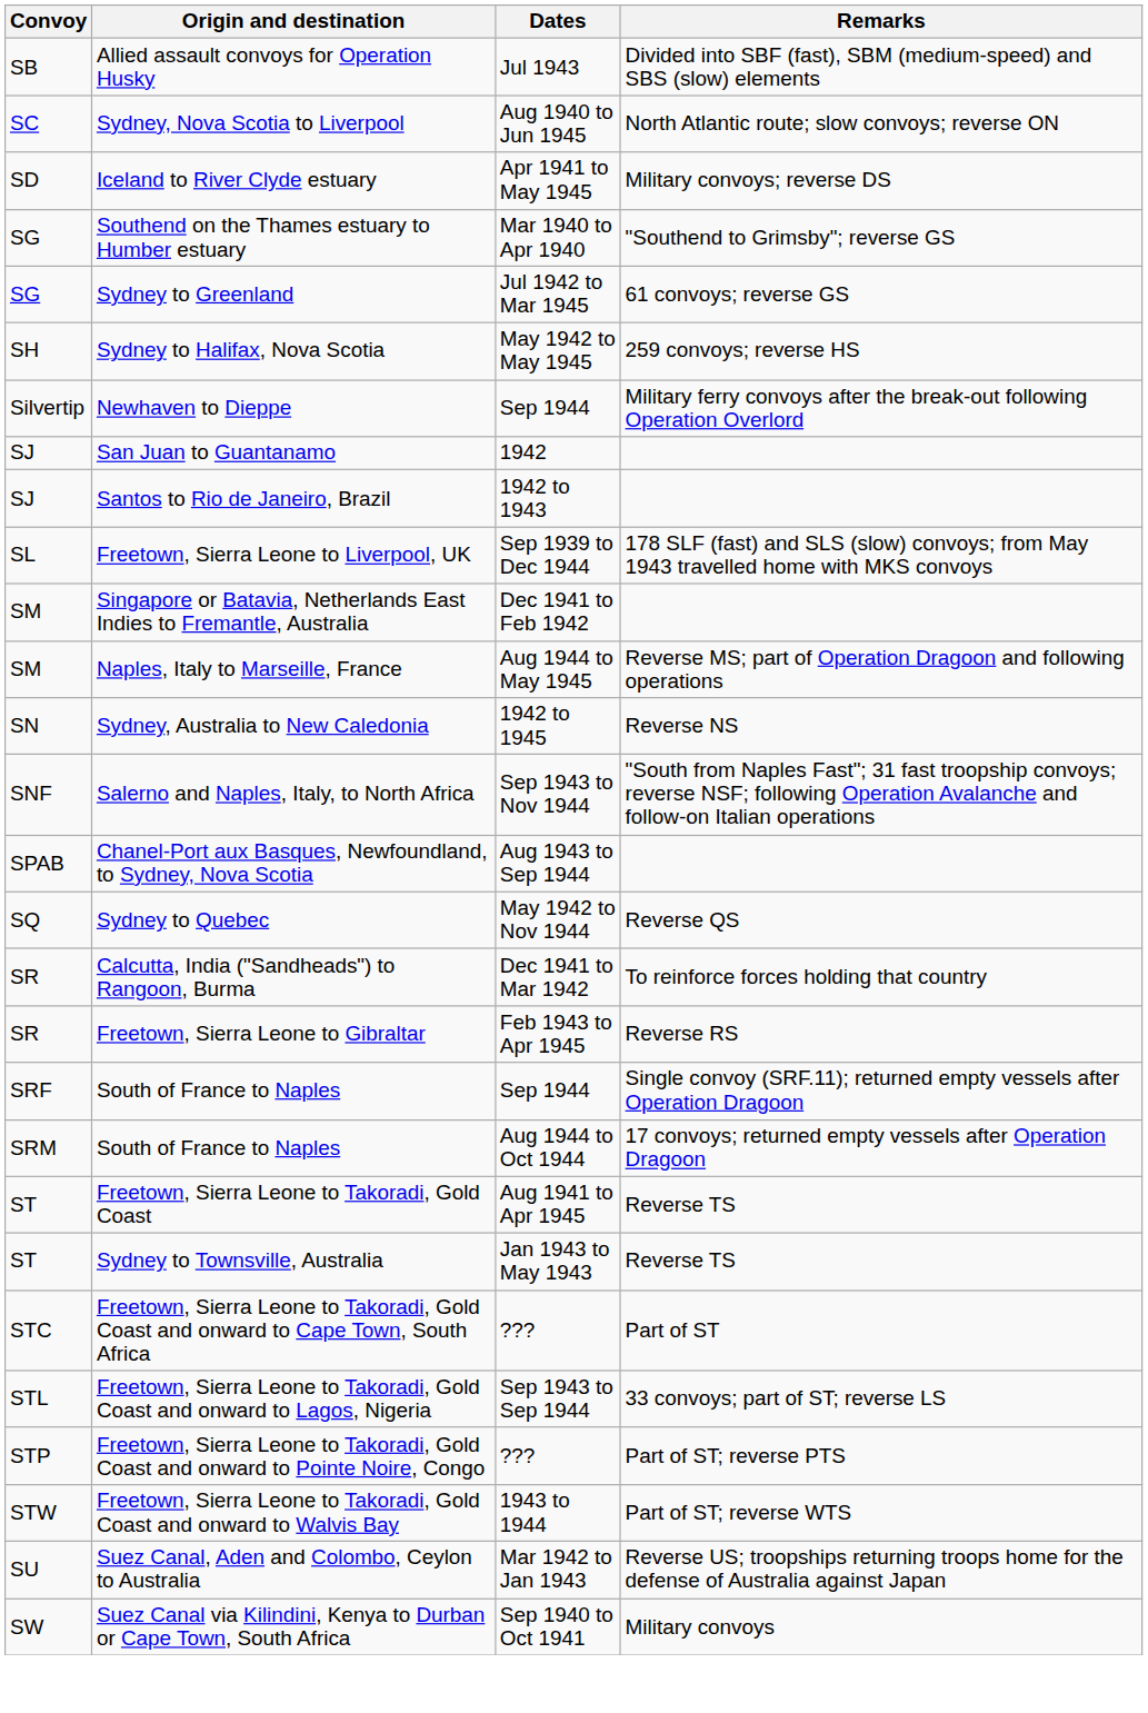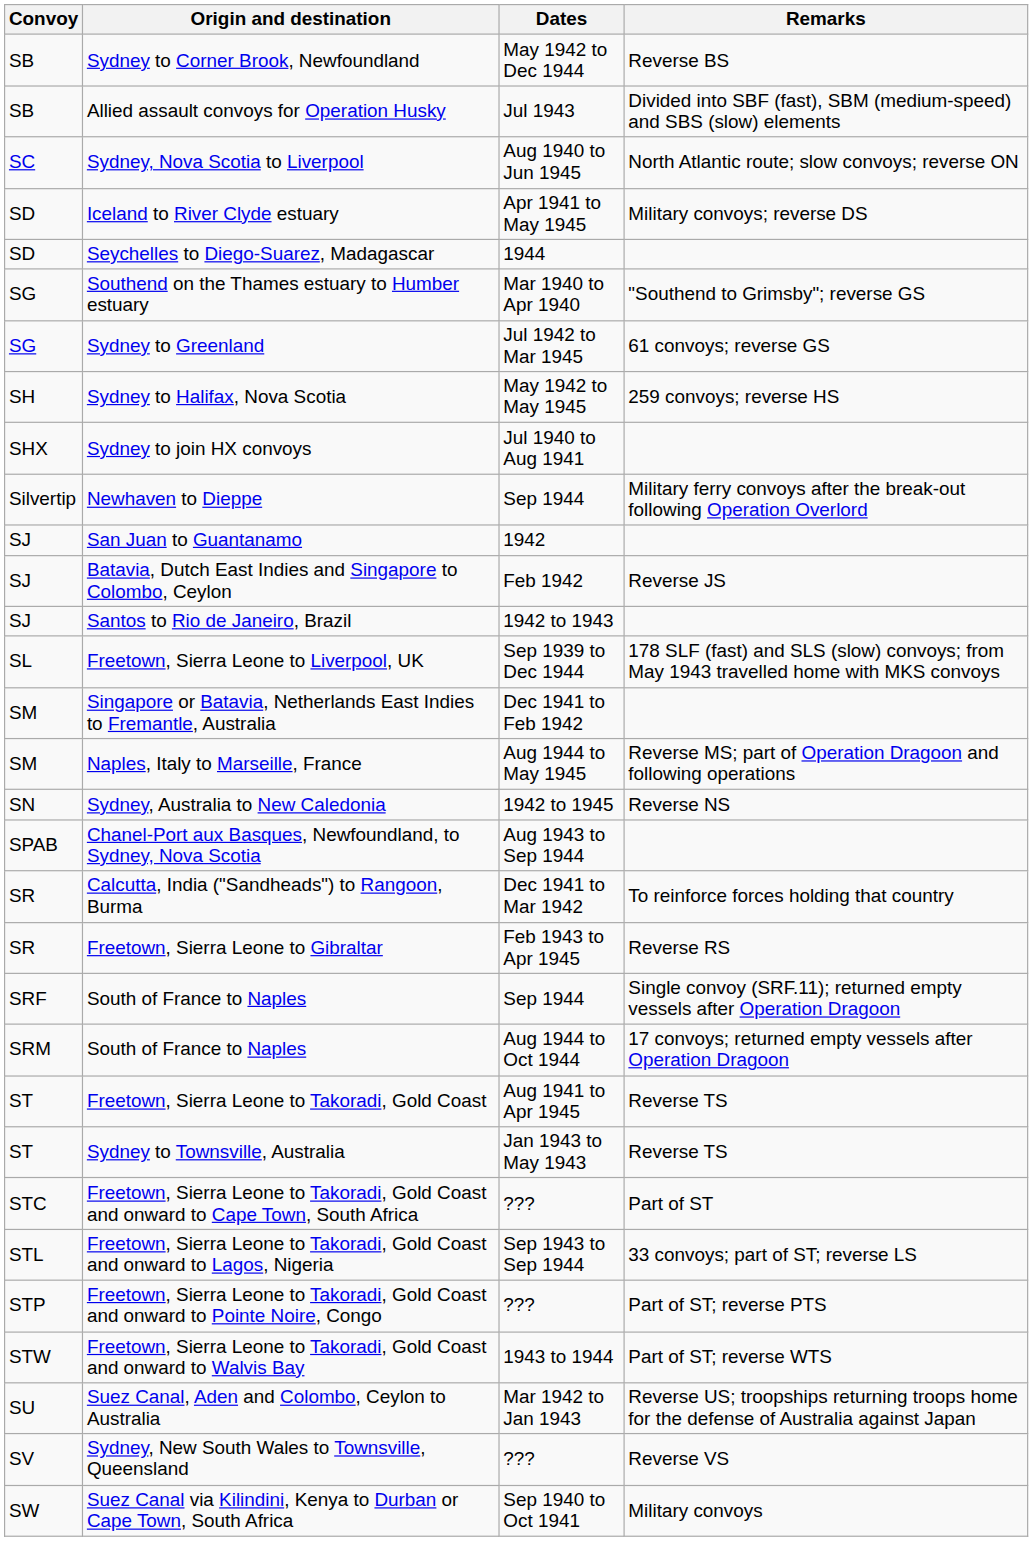+ row: SB | Sydney to Corner Brook, Newfoundland | May 1942 to Dec 1944 | Reverse BS
+ row: SD | Seychelles to Diego-Suarez, Madagascar | 1944
+ row: SHX | Sydney to join HX convoys | Jul 1940 to Aug 1941
+ row: SJ | Batavia, Dutch East Indies and Singapore to Colombo, Ceylon | Feb 1942 | Reverse JS
- row: SNF | Salerno and Naples, Italy, to North Africa | Sep 1943 to Nov 1944 | "South from Naples Fast"; 31 fast troopship convoys; reverse NSF; following Operation Avalanche and follow-on Italian operations
- row: SQ | Sydney to Quebec | May 1942 to Nov 1944 | Reverse QS
+ row: SV | Sydney, New South Wales to Townsville, Queensland | ??? | Reverse VS
